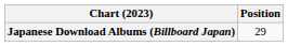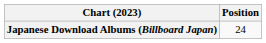Japanese Download Albums (Billboard Japan) | Position: 29 -> 24
